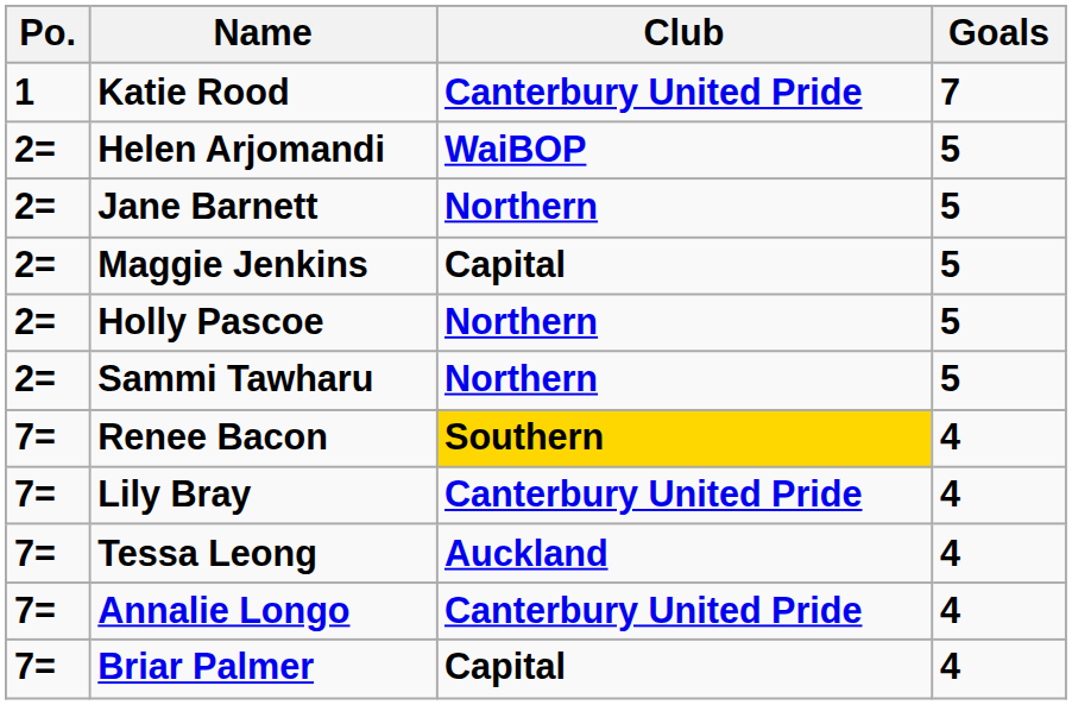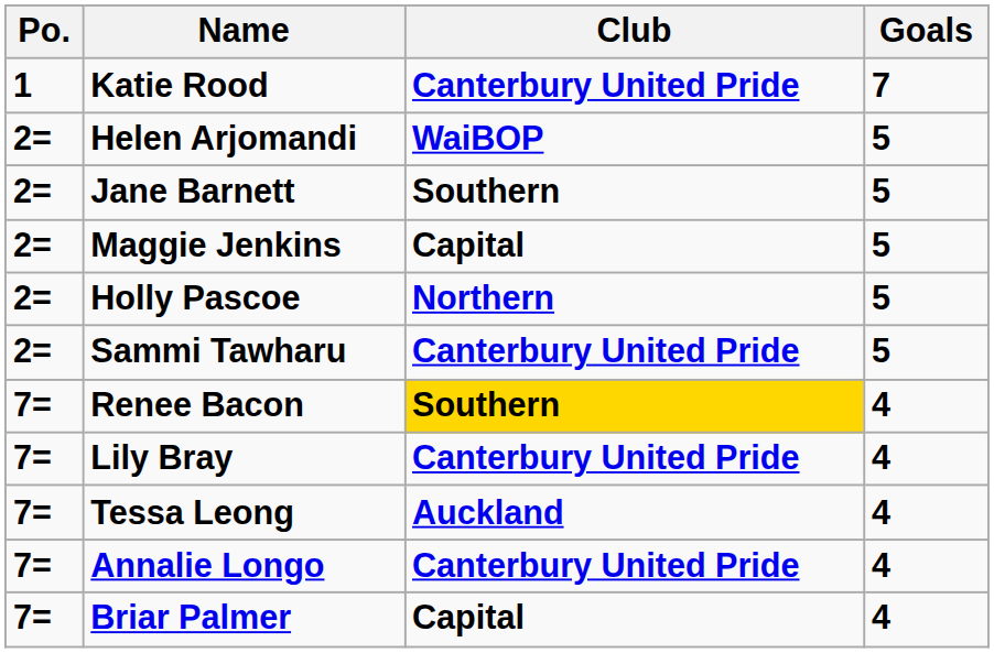Jane Barnett | Club: Northern -> Southern
Sammi Tawharu | Club: Northern -> Canterbury United Pride
